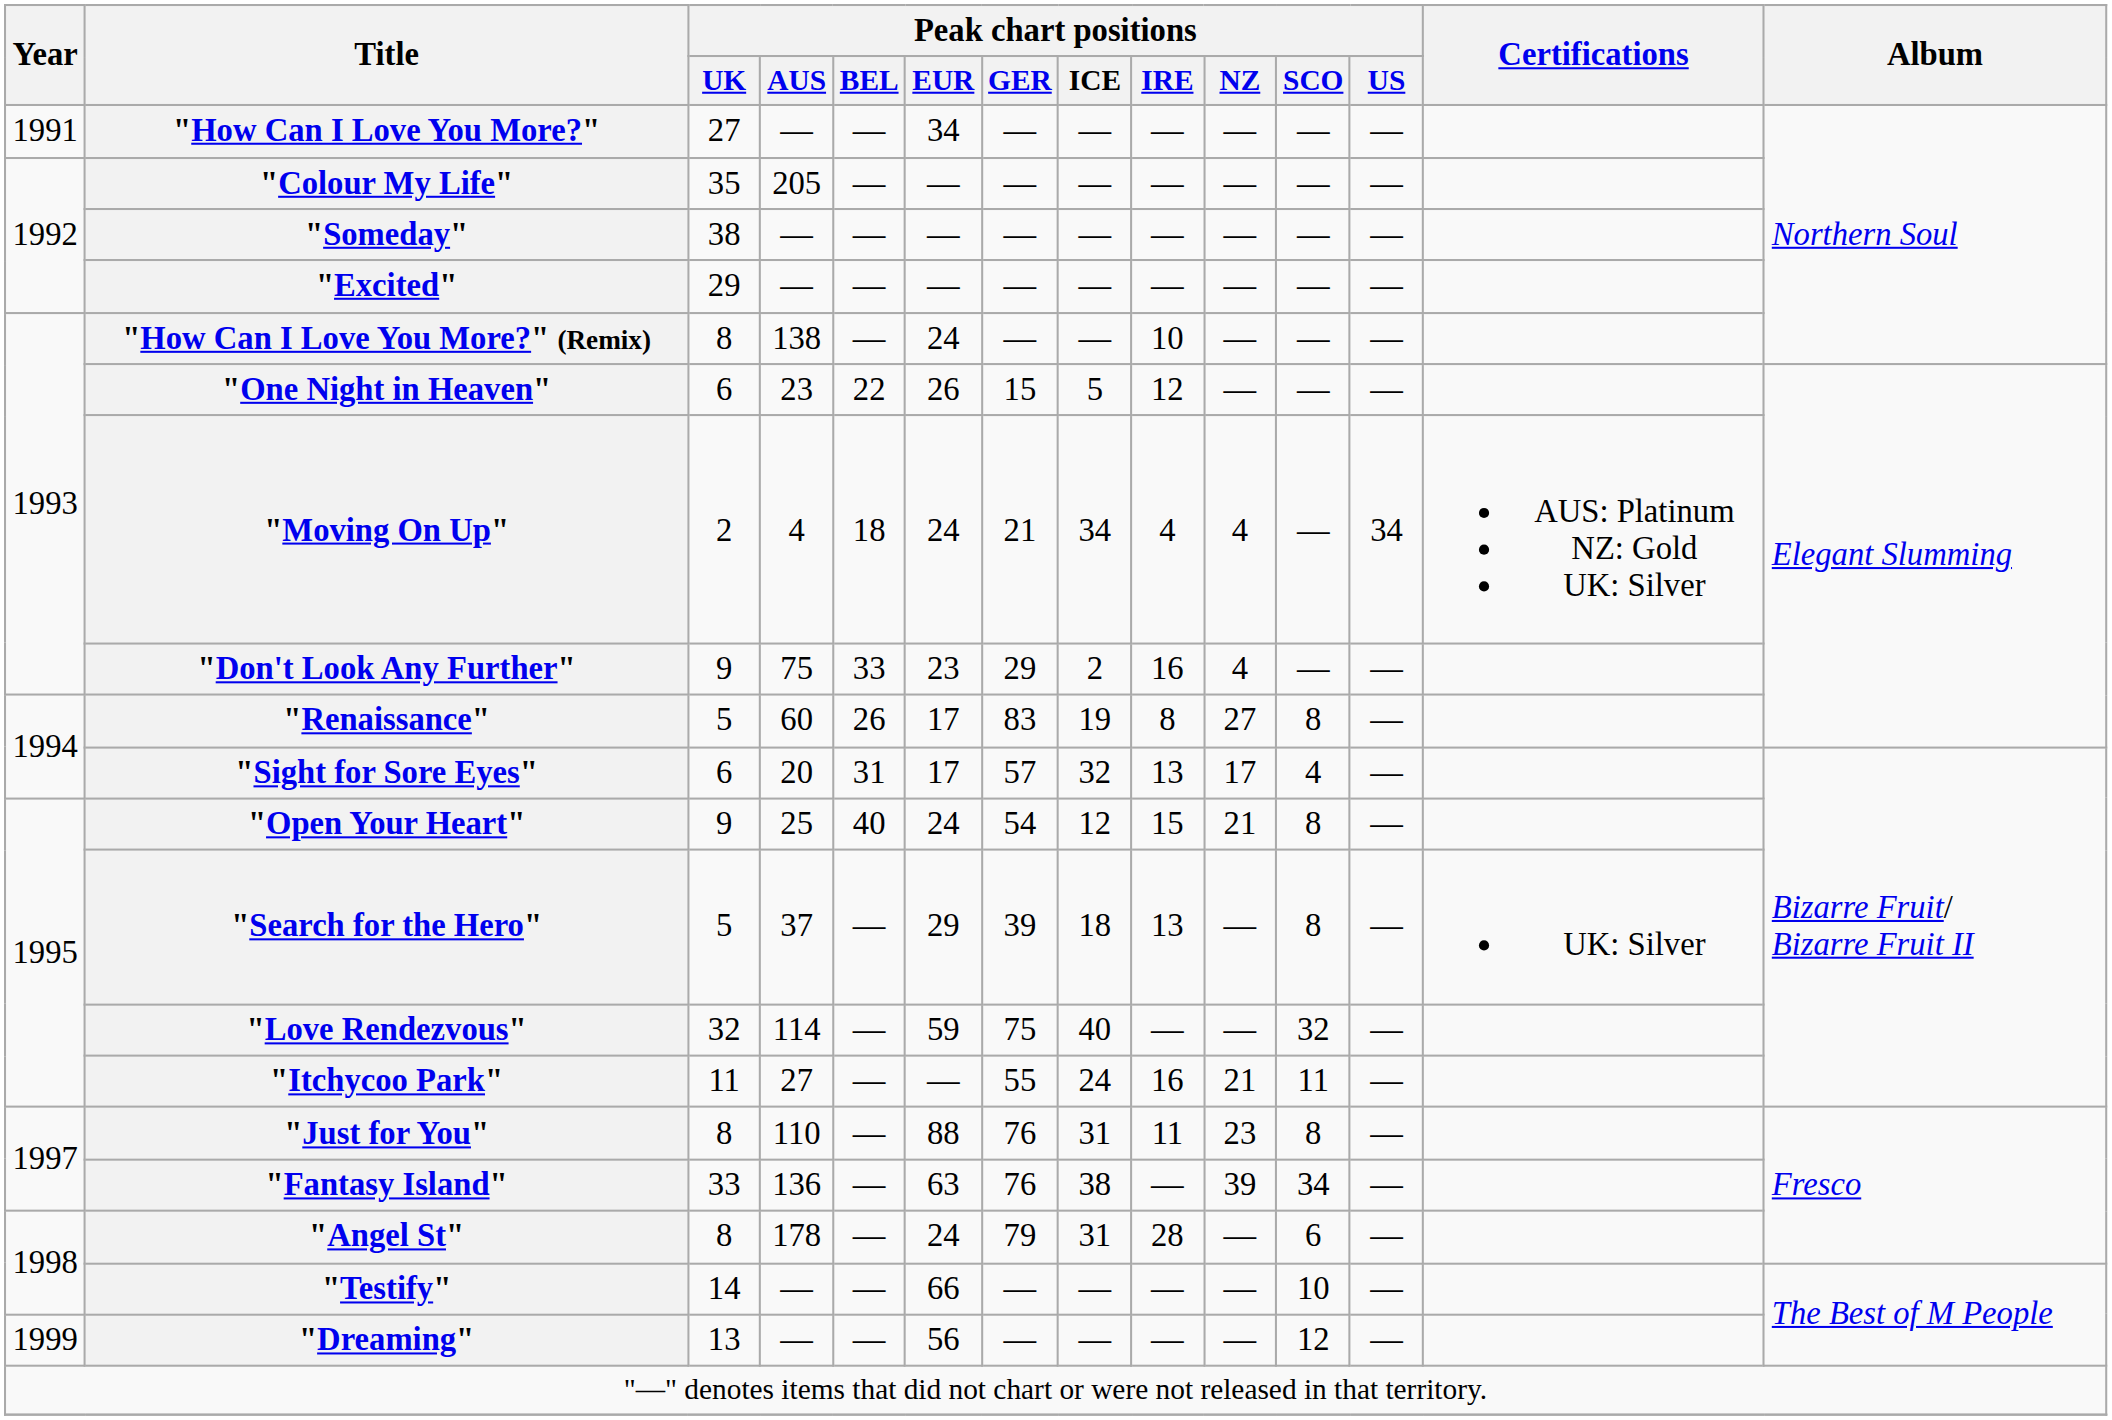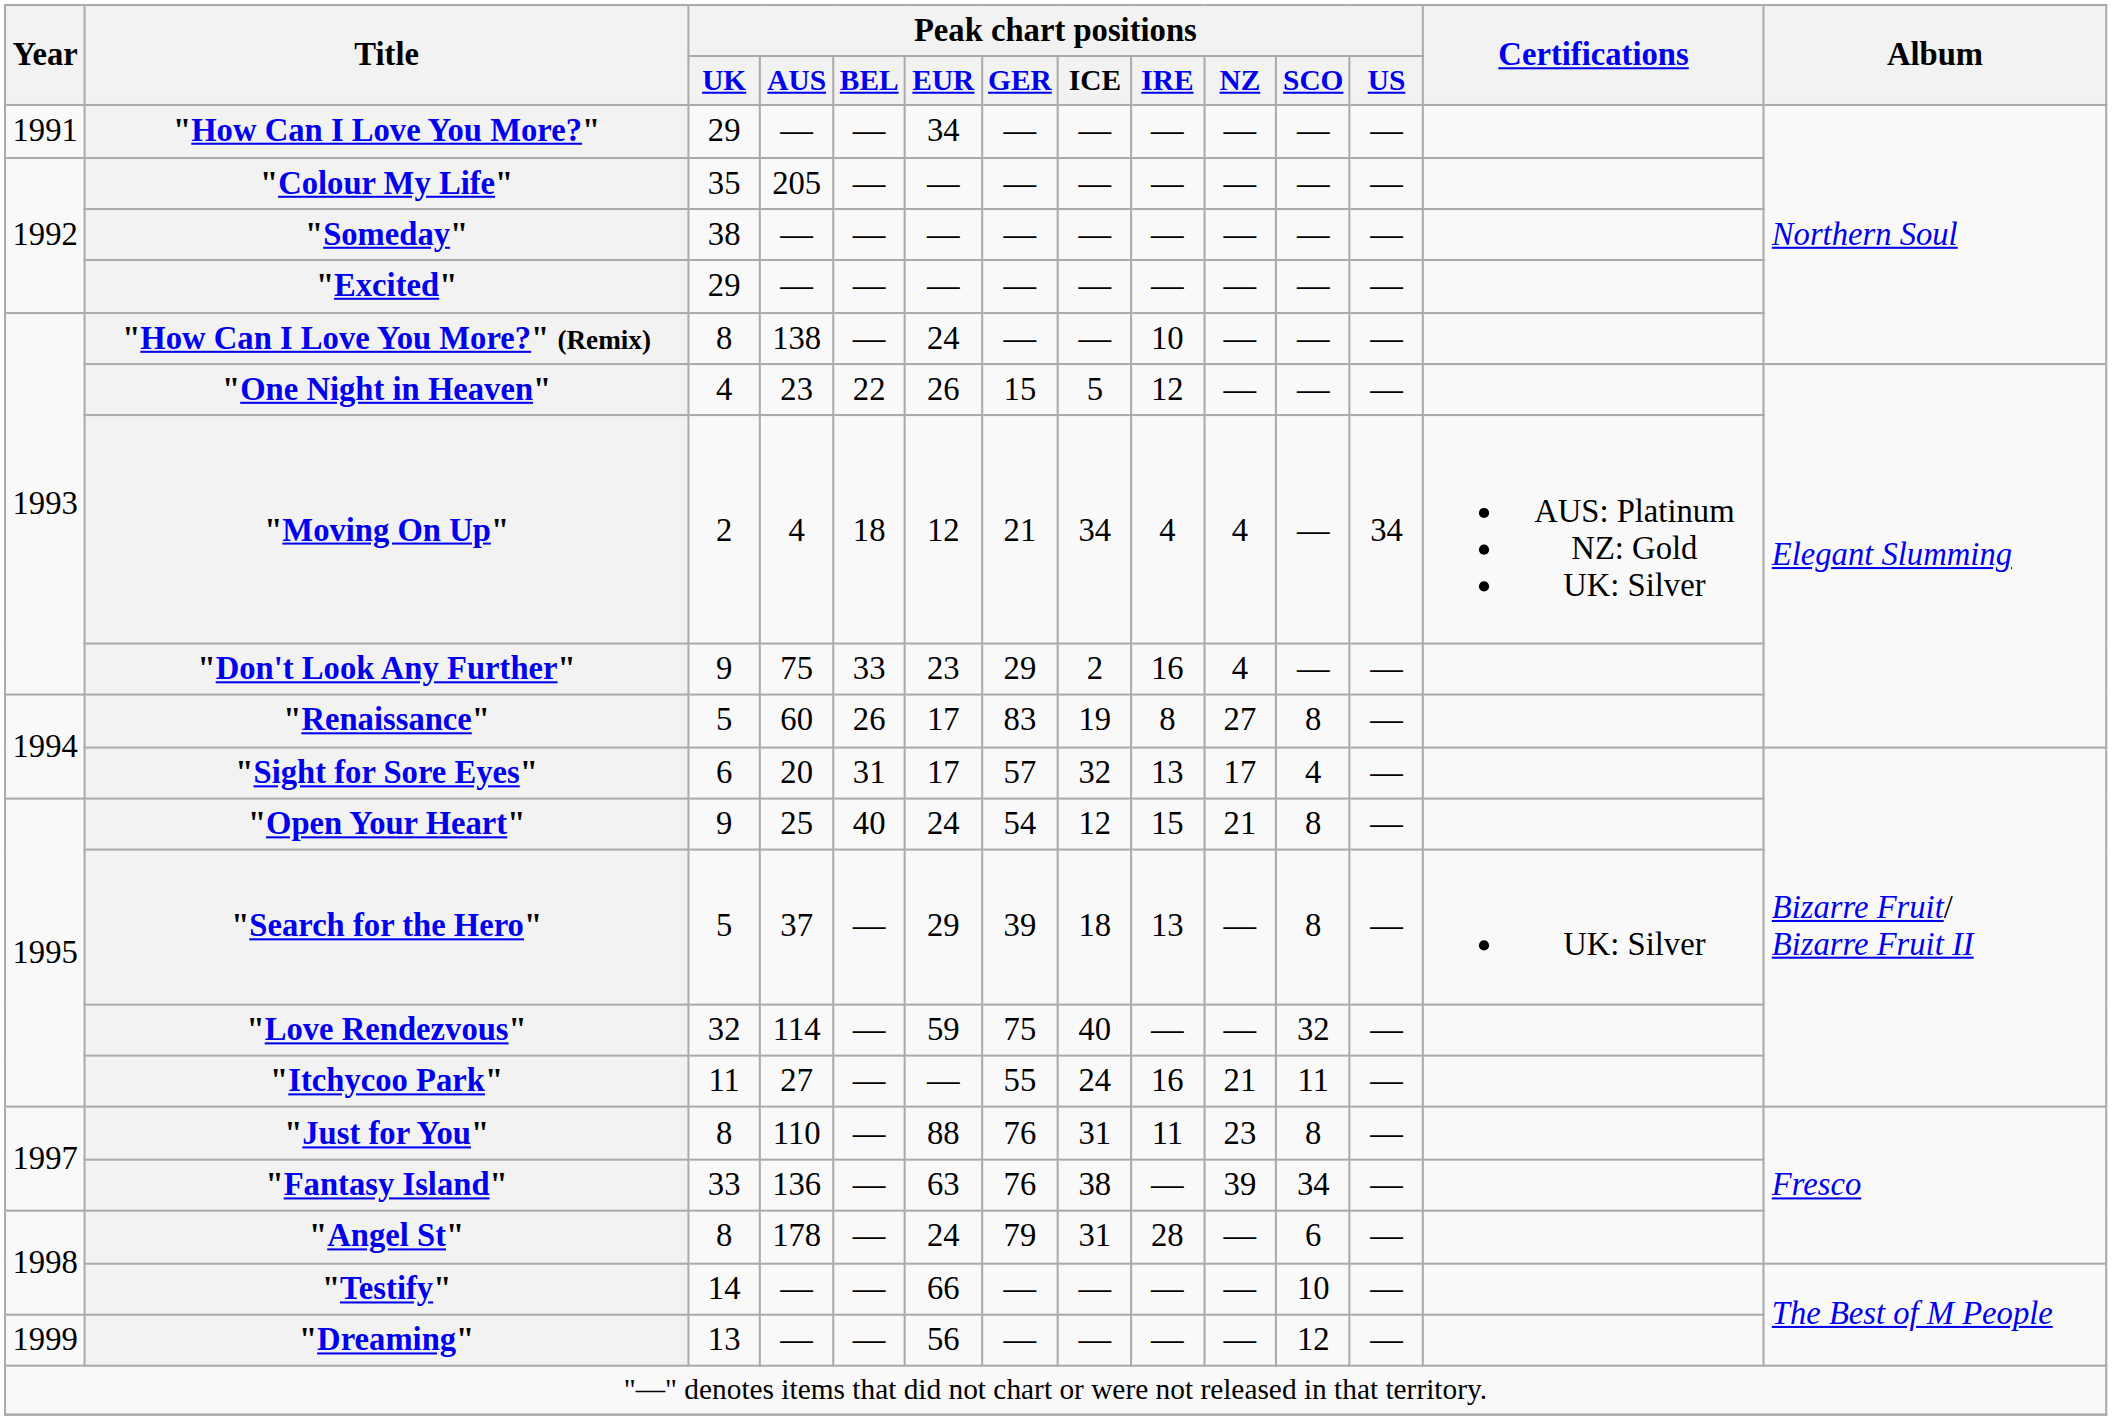"How Can I Love You More?" | Peak chart positions / UK: 27 -> 29
"One Night in Heaven" | Peak chart positions / UK: 6 -> 4
"Moving On Up" | Peak chart positions / EUR: 24 -> 12
